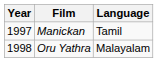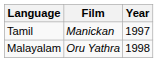columns swapped: Year <-> Language
